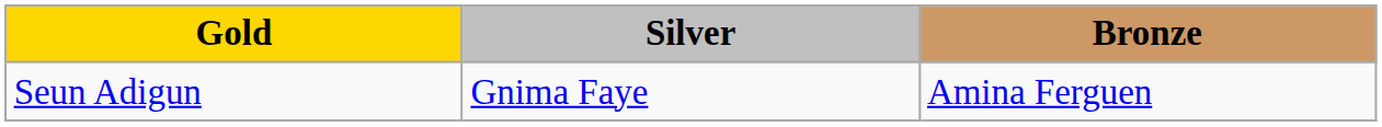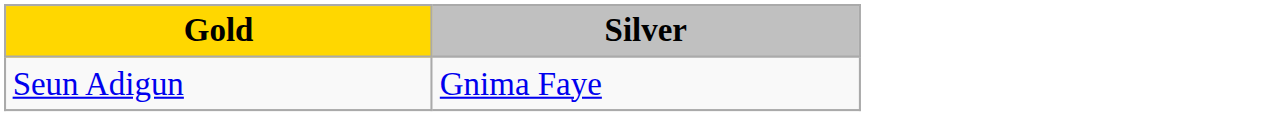- column: Bronze | Amina Ferguen
